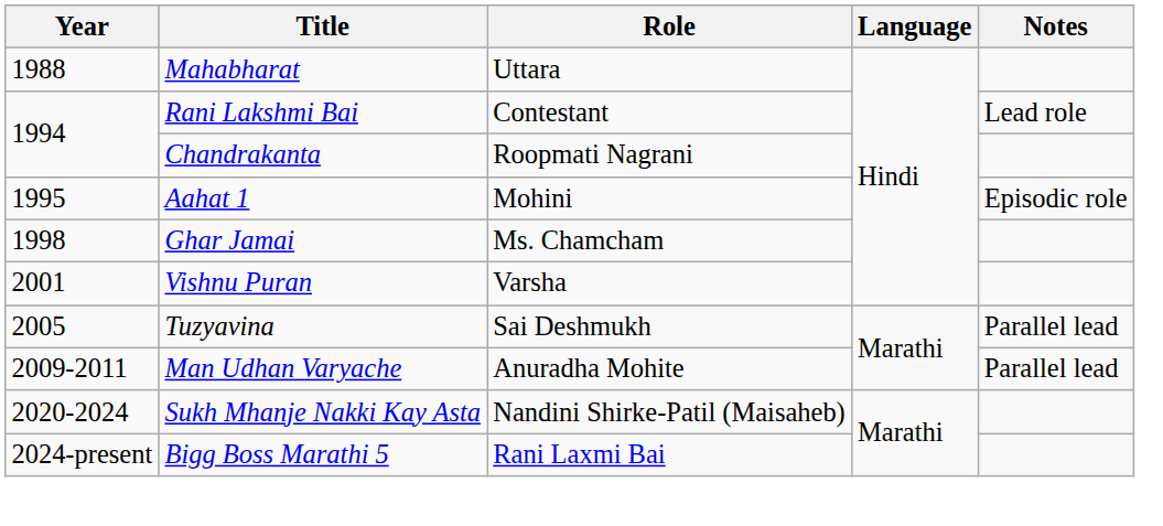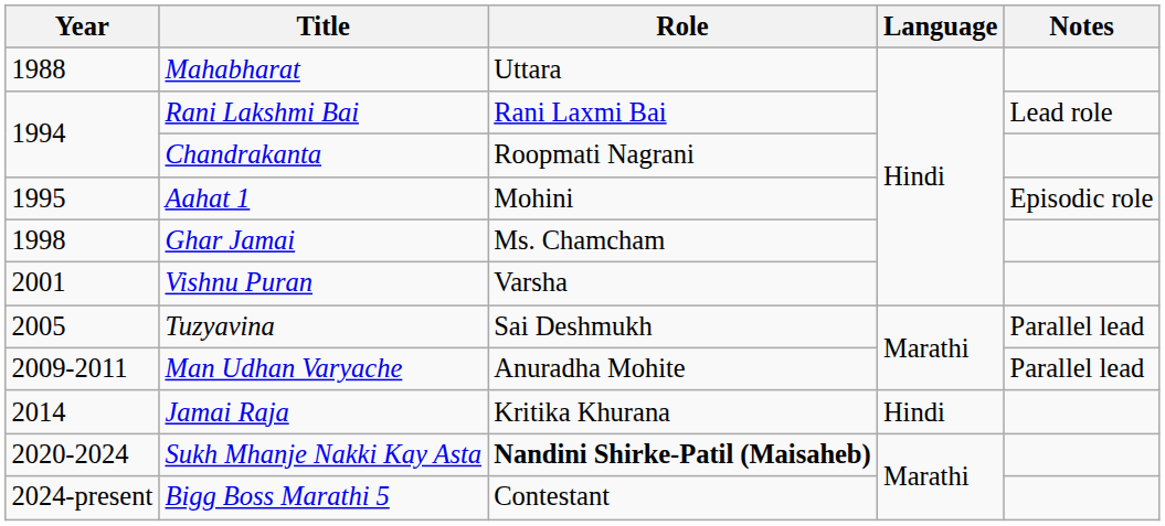Rani Lakshmi Bai | Role: Contestant -> Rani Laxmi Bai
+ row: 2014 | Jamai Raja | Kritika Khurana | Hindi
Sukh Mhanje Nakki Kay Asta | Role: normal -> bold
Bigg Boss Marathi 5 | Role: Rani Laxmi Bai -> Contestant
